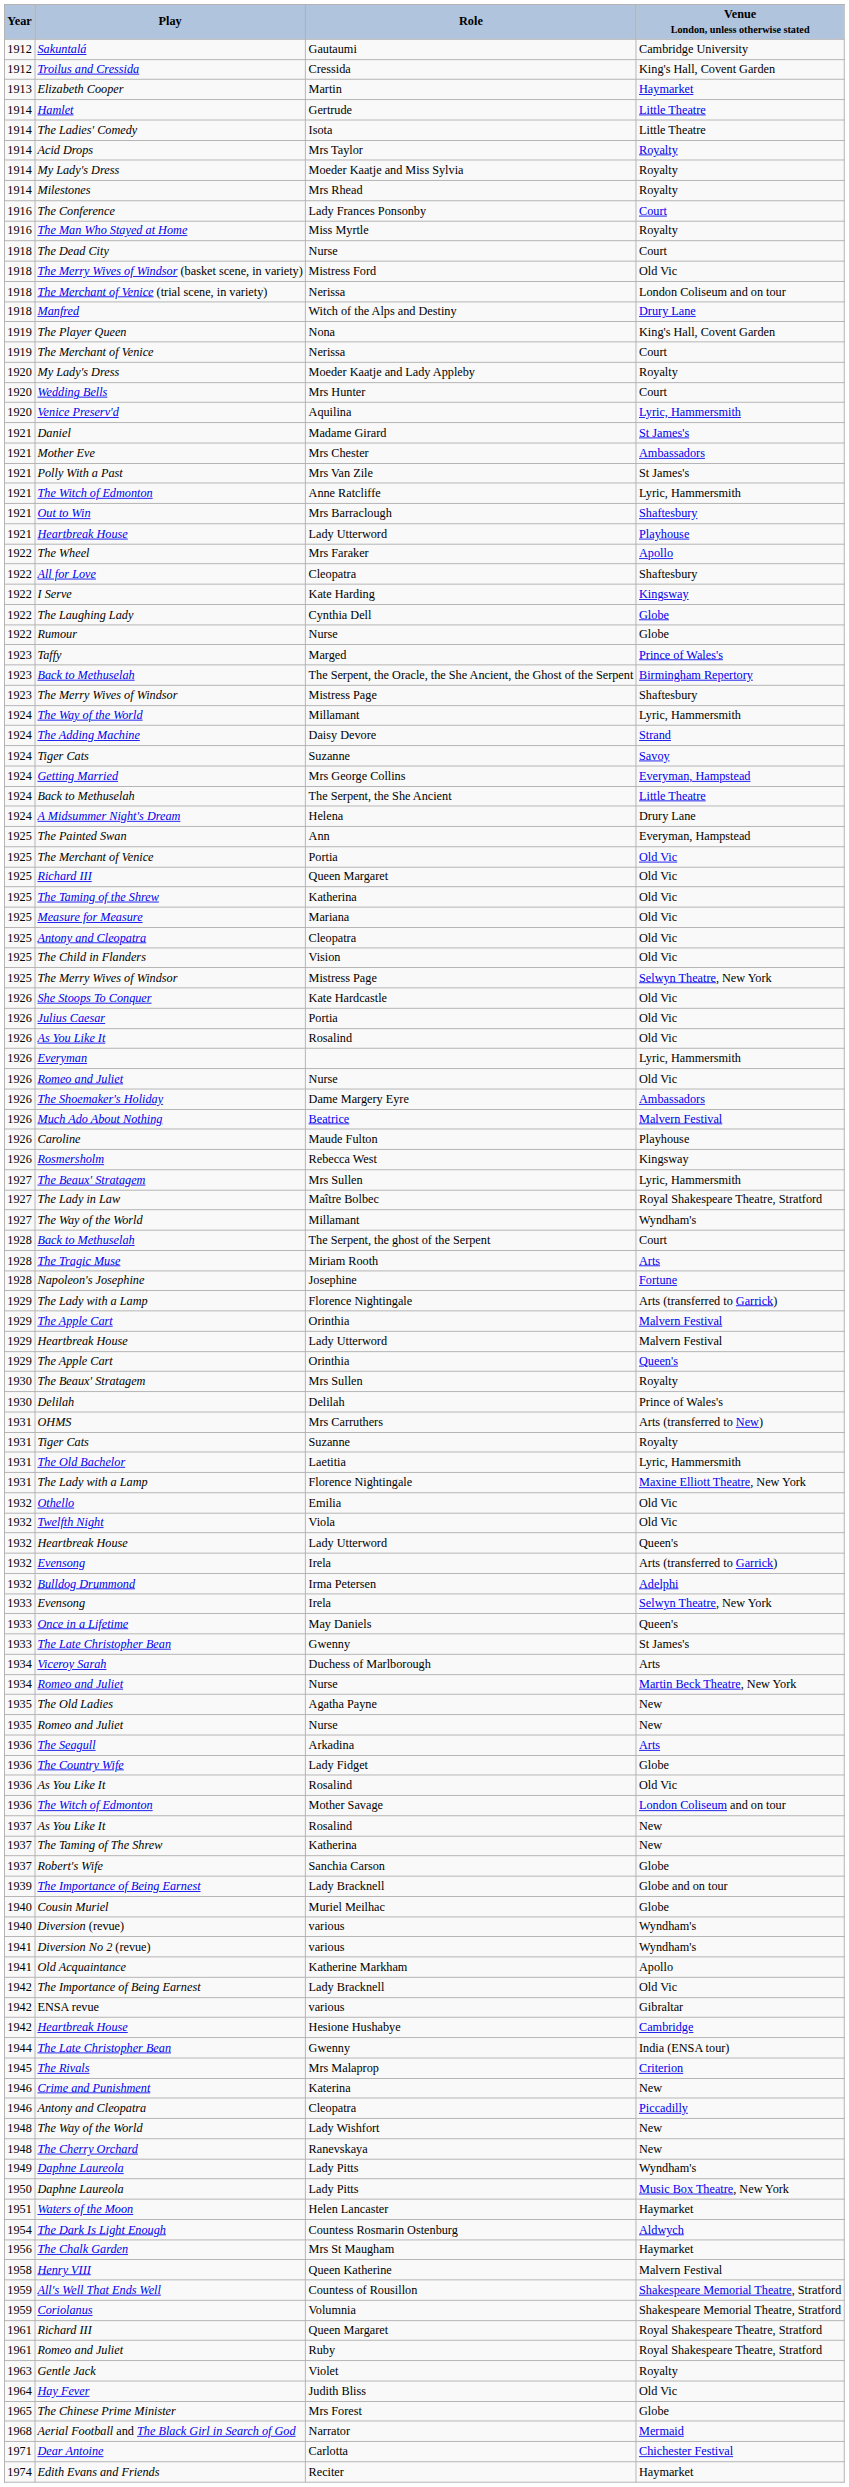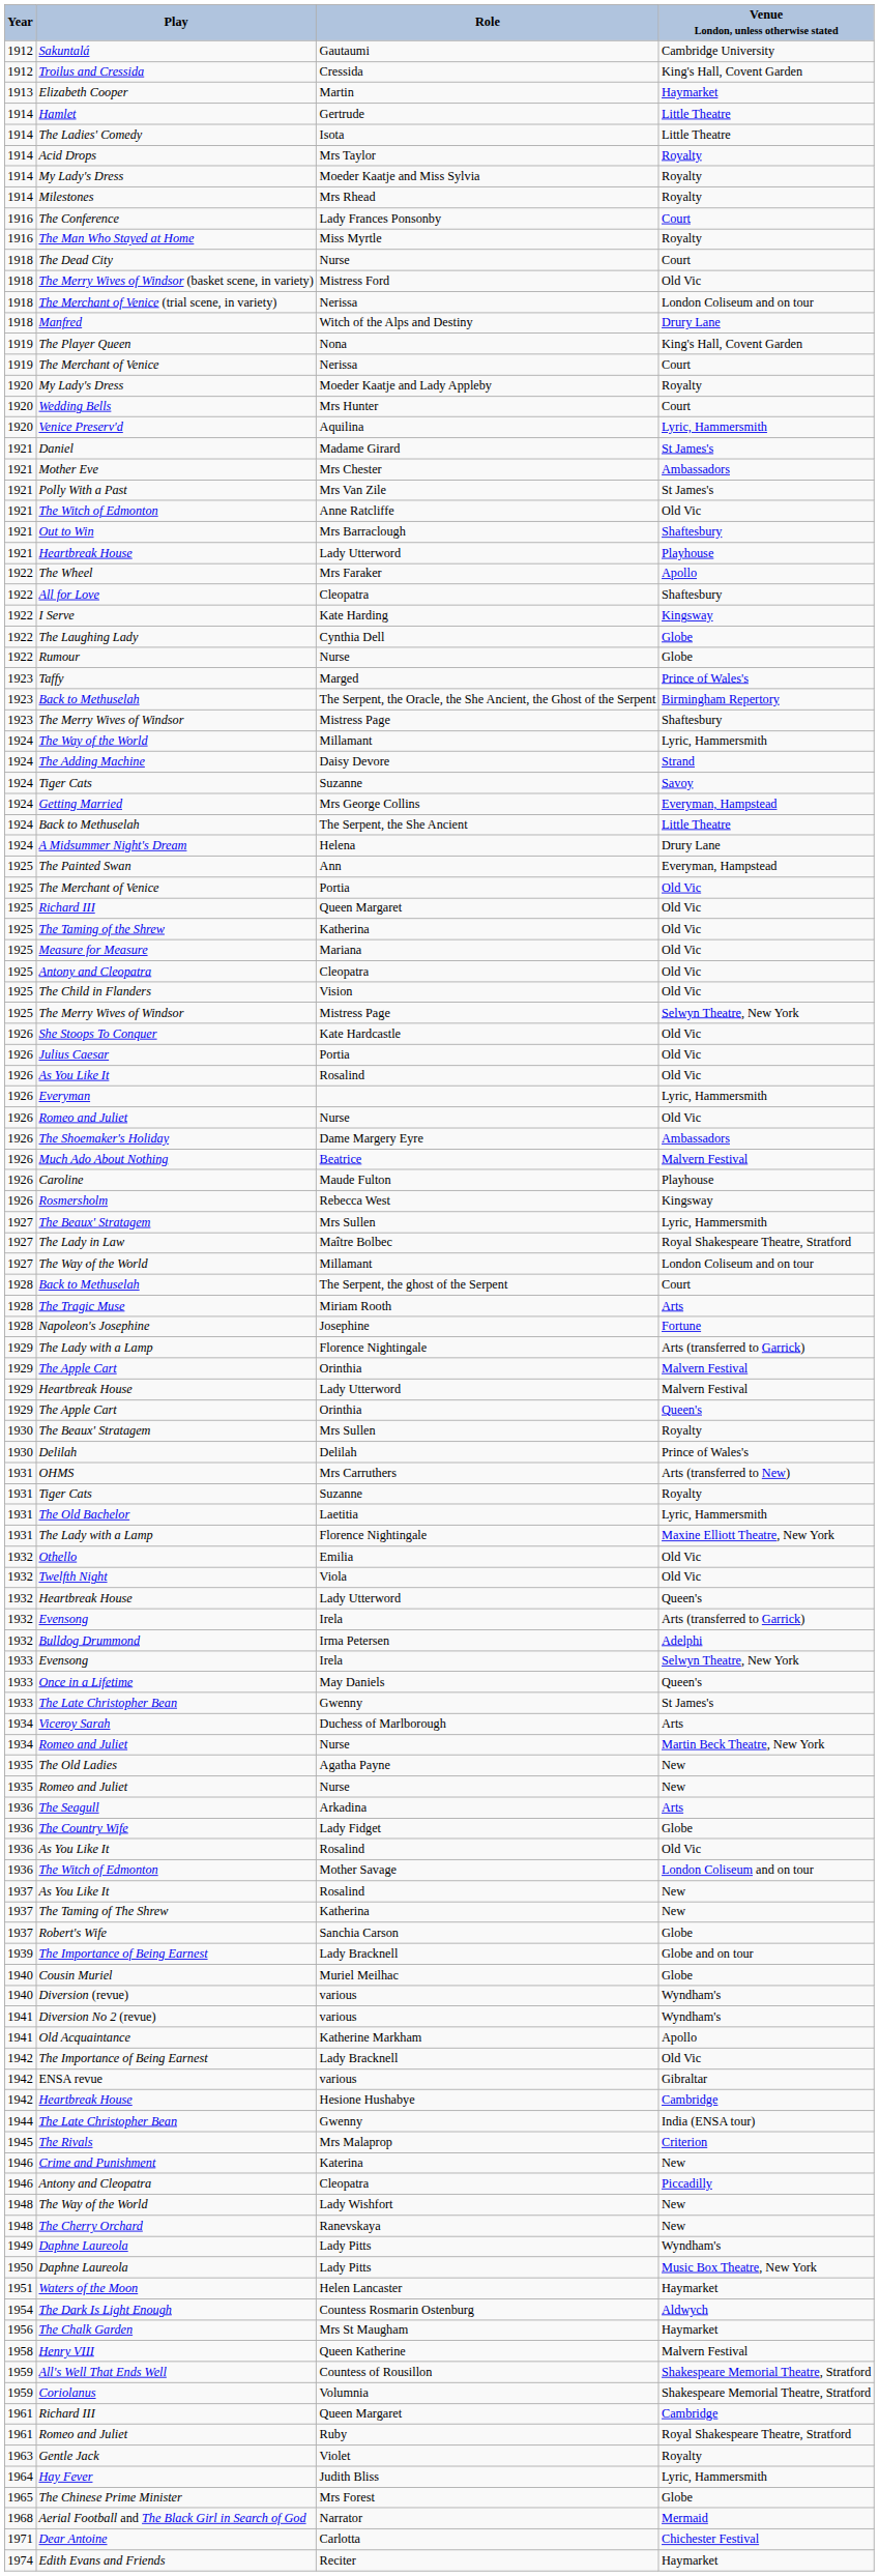1921 / The Witch of Edmonton | Venue London, unless otherwise stated: Lyric, Hammersmith -> Old Vic
1927 / The Way of the World | Venue London, unless otherwise stated: Wyndham's -> London Coliseum and on tour
1961 / Richard III | Venue London, unless otherwise stated: Royal Shakespeare Theatre, Stratford -> Cambridge
Hay Fever | Venue London, unless otherwise stated: Old Vic -> Lyric, Hammersmith
